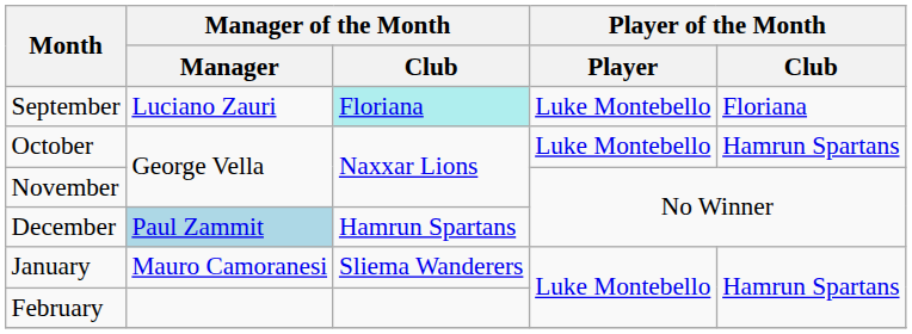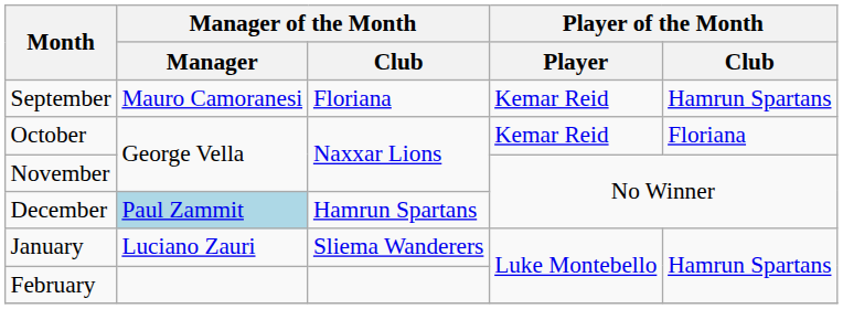September | Manager of the Month / Manager: Luciano Zauri -> Mauro Camoranesi
September | Manager of the Month / Club: paleturquoise background -> no background
September | Player of the Month / Player: Luke Montebello -> Kemar Reid
September | Player of the Month / Club: Floriana -> Hamrun Spartans
October | Player of the Month / Player: Luke Montebello -> Kemar Reid
October | Player of the Month / Club: Hamrun Spartans -> Floriana
January | Manager of the Month / Manager: Mauro Camoranesi -> Luciano Zauri
